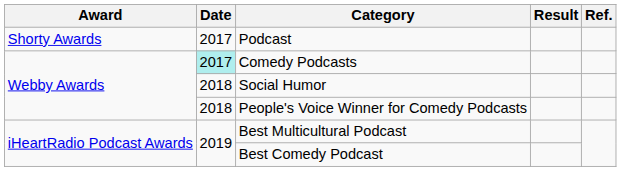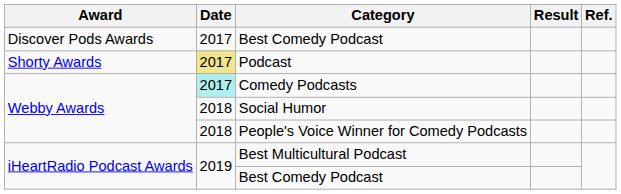+ row: Discover Pods Awards | 2017 | Best Comedy Podcast
Podcast | Date: no background -> khaki background
